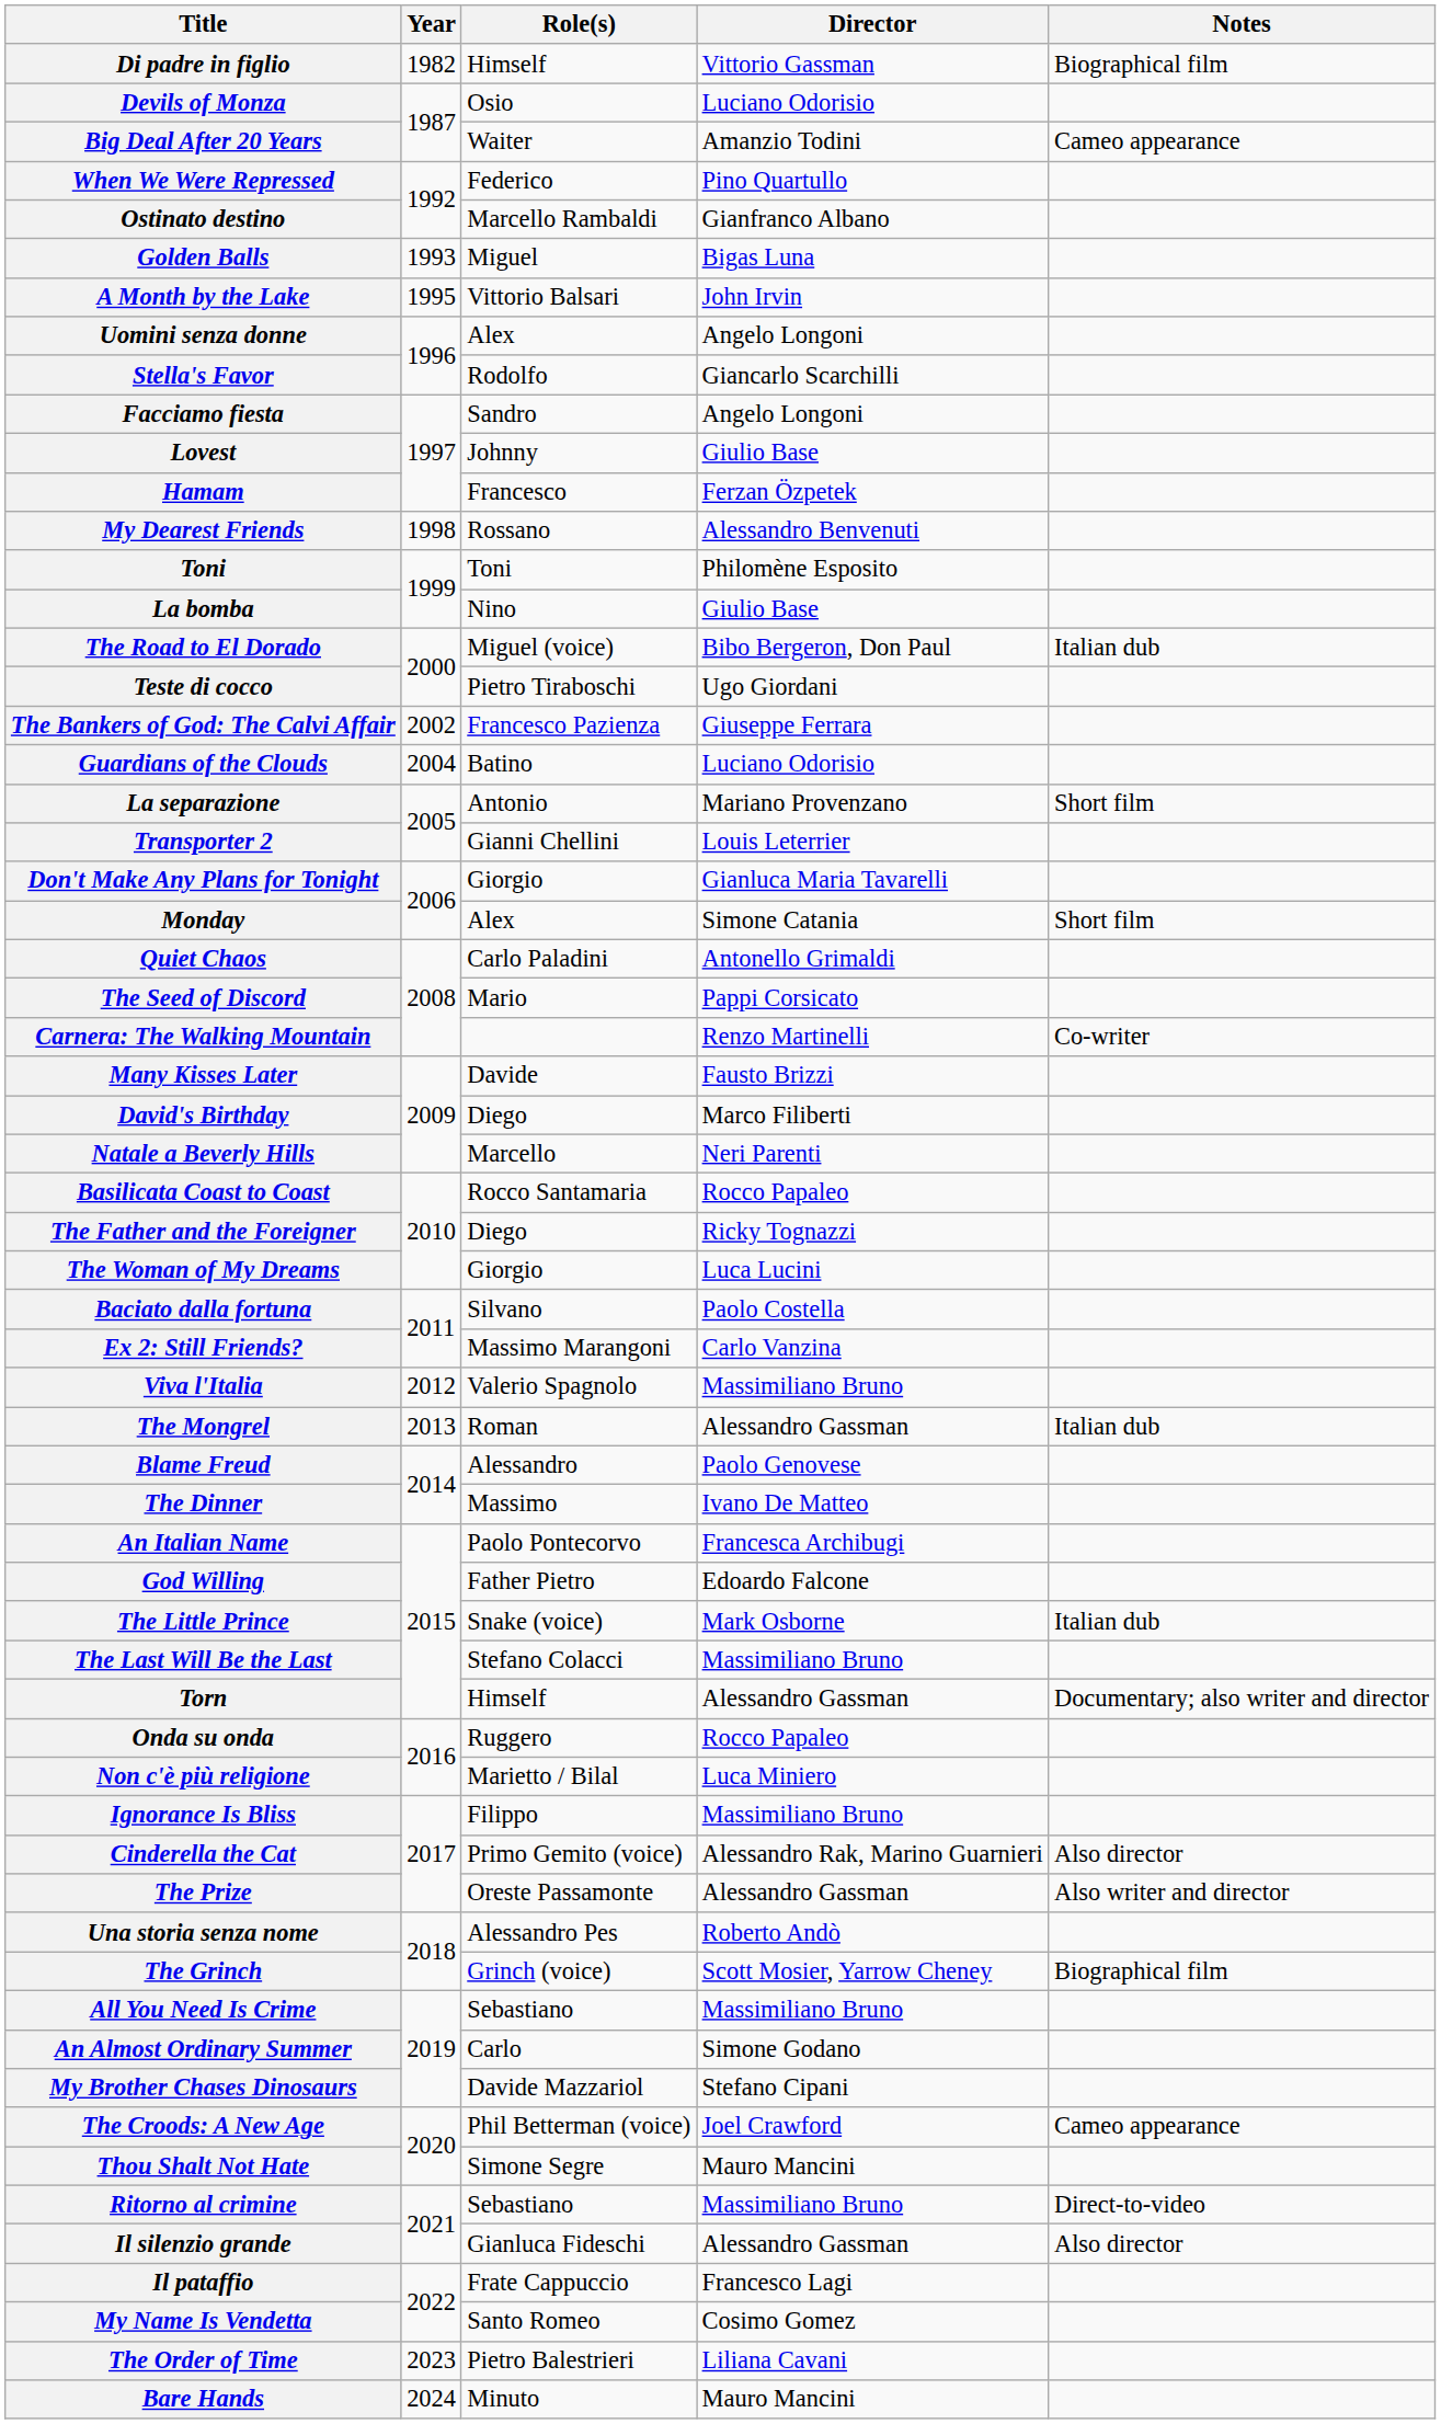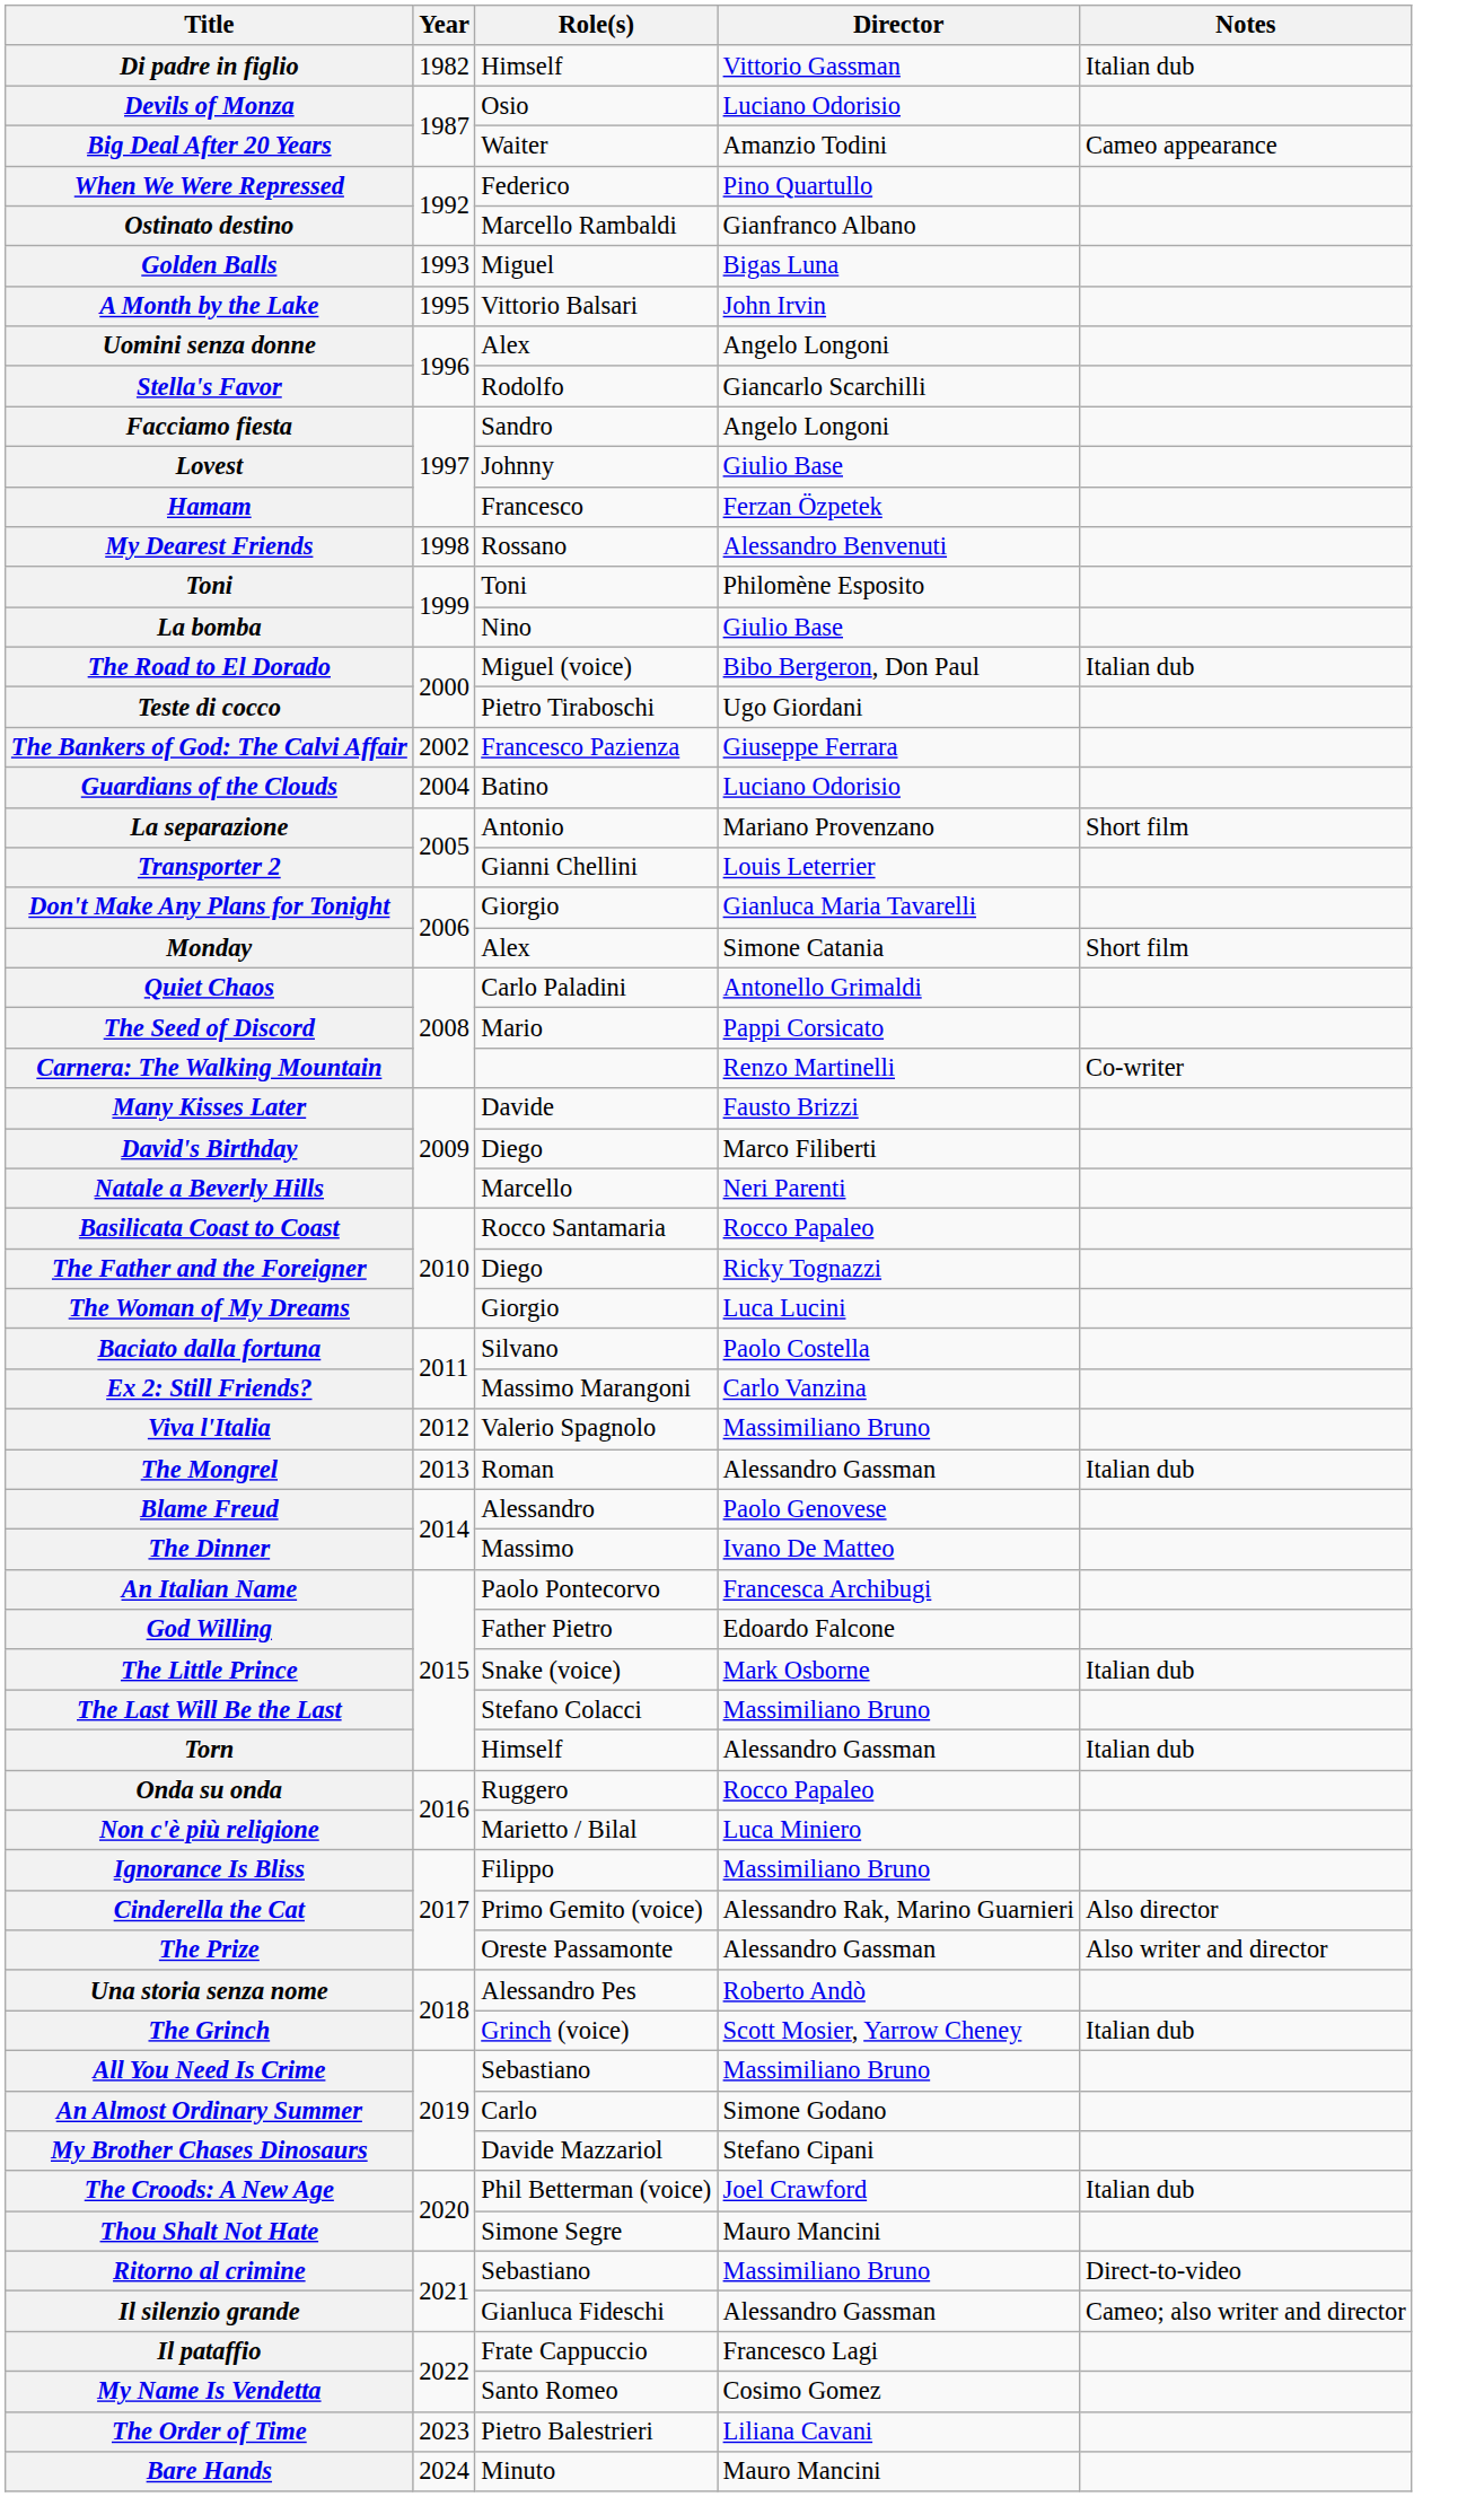Di padre in figlio | Notes: Biographical film -> Italian dub
Torn | Notes: Documentary; also writer and director -> Italian dub
The Grinch | Notes: Biographical film -> Italian dub
The Croods: A New Age | Notes: Cameo appearance -> Italian dub
Il silenzio grande | Notes: Also director -> Cameo; also writer and director
